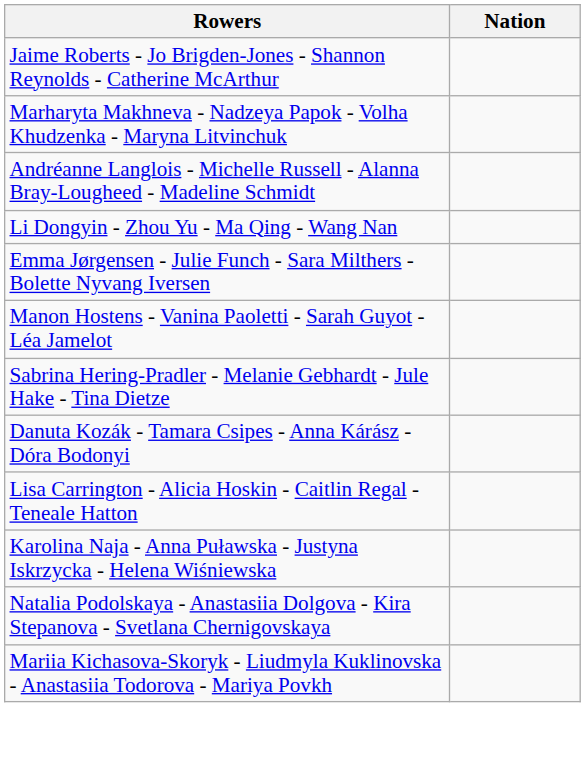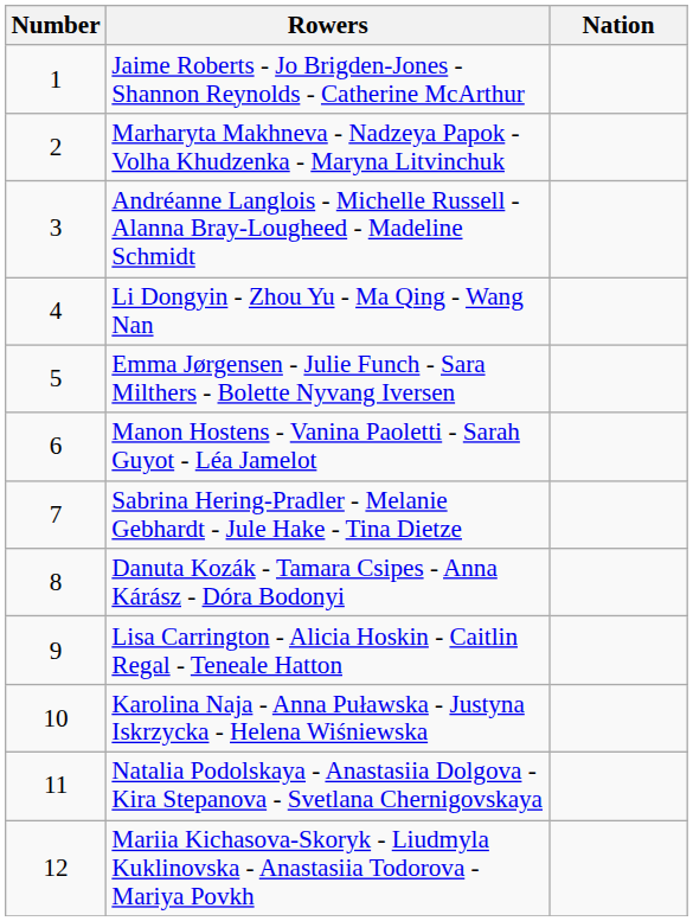+ column: Number | 1 | 2 | 3 | 4 | 5 | 6 | 7 | 8 | 9 | 10 | 11 | 12
